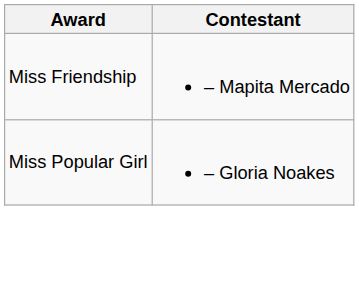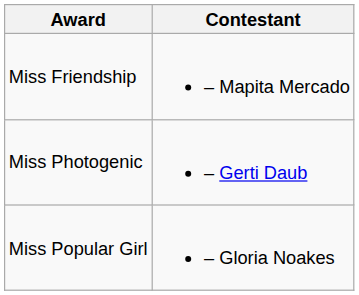+ row: Miss Photogenic | – Gerti Daub
